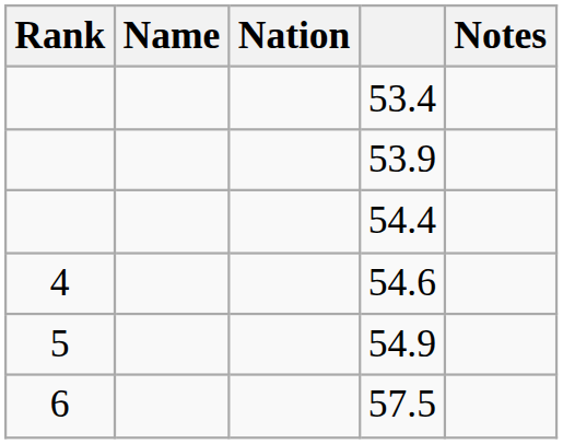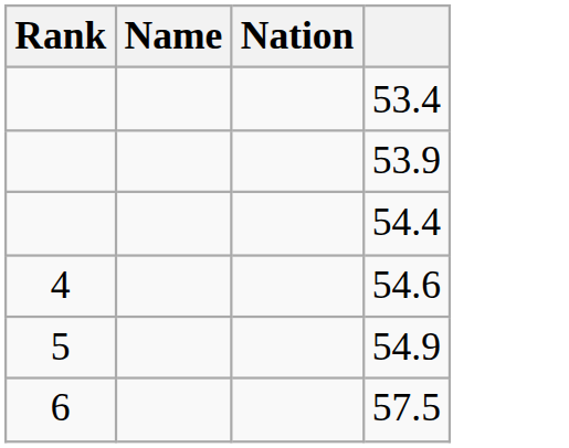- column: Notes
